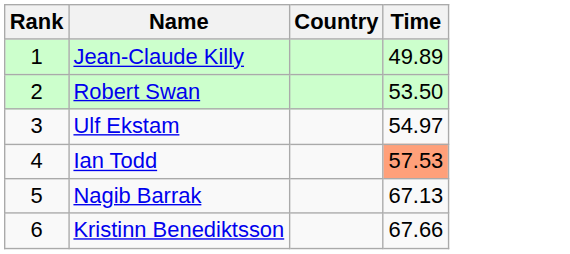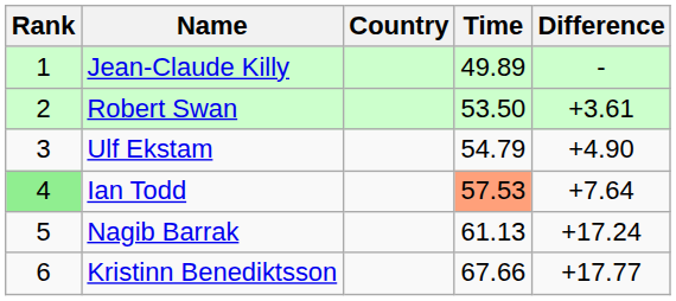+ column: Difference | - | +3.61 | +4.90 | +7.64 | +17.24 | +17.77
Ulf Ekstam | Time: 54.97 -> 54.79
Ian Todd | Rank: no background -> lightgreen background
Nagib Barrak | Time: 67.13 -> 61.13
